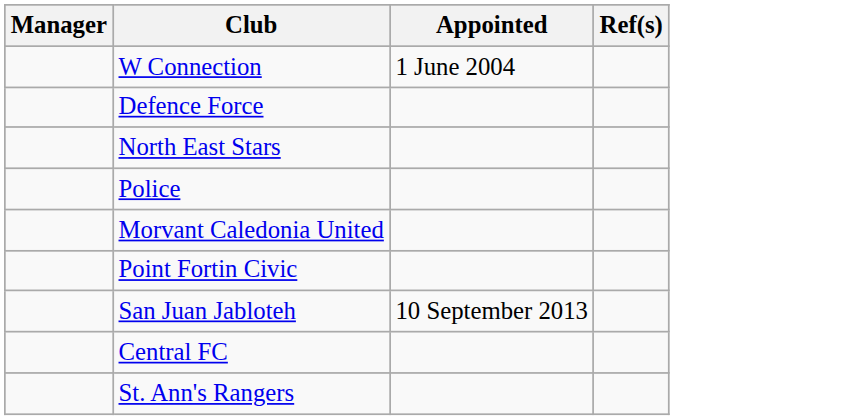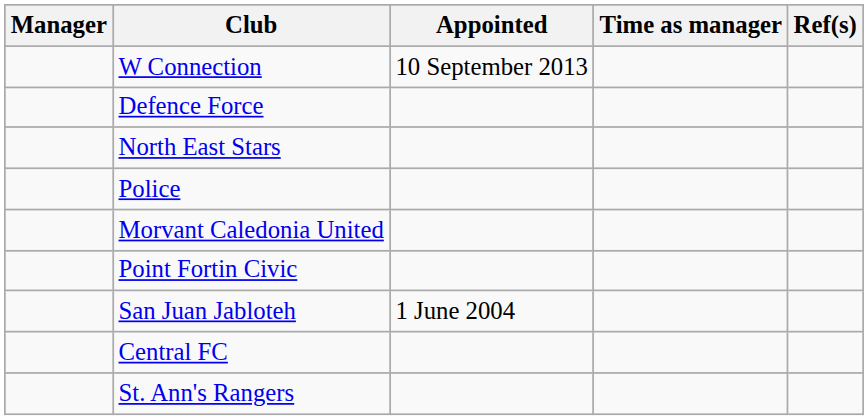+ column: Time as manager
W Connection | Appointed: 1 June 2004 -> 10 September 2013
San Juan Jabloteh | Appointed: 10 September 2013 -> 1 June 2004
